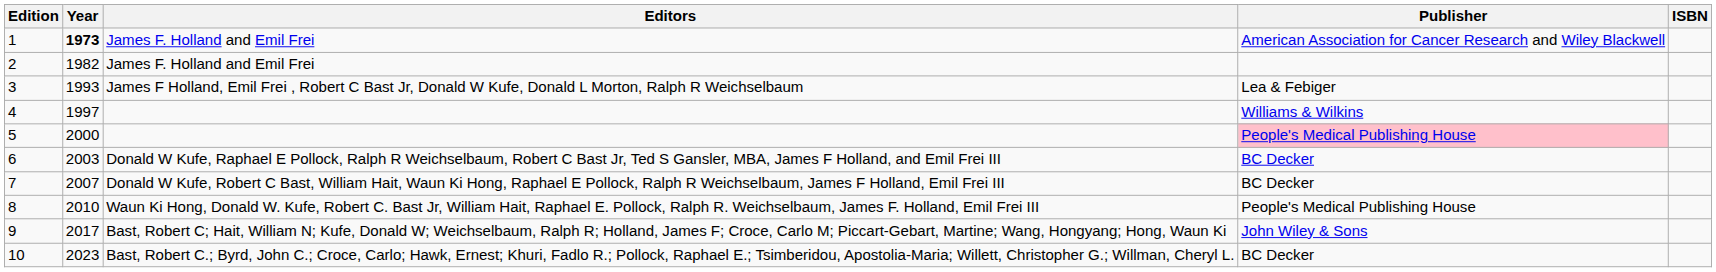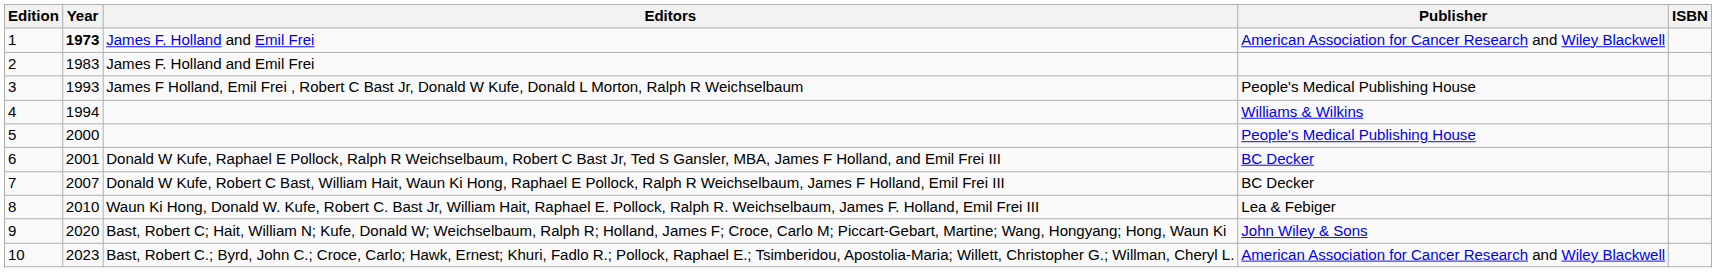2 | Year: 1982 -> 1983
3 | Publisher: Lea & Febiger -> People's Medical Publishing House
4 | Year: 1997 -> 1994
5 | Publisher: pink background -> no background
6 | Year: 2003 -> 2001
8 | Publisher: People's Medical Publishing House -> Lea & Febiger
9 | Year: 2017 -> 2020
10 | Publisher: BC Decker -> American Association for Cancer Research and Wiley Blackwell
